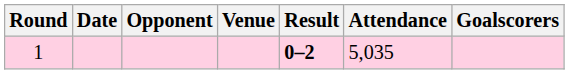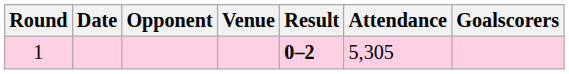1 | Attendance: 5,035 -> 5,305
